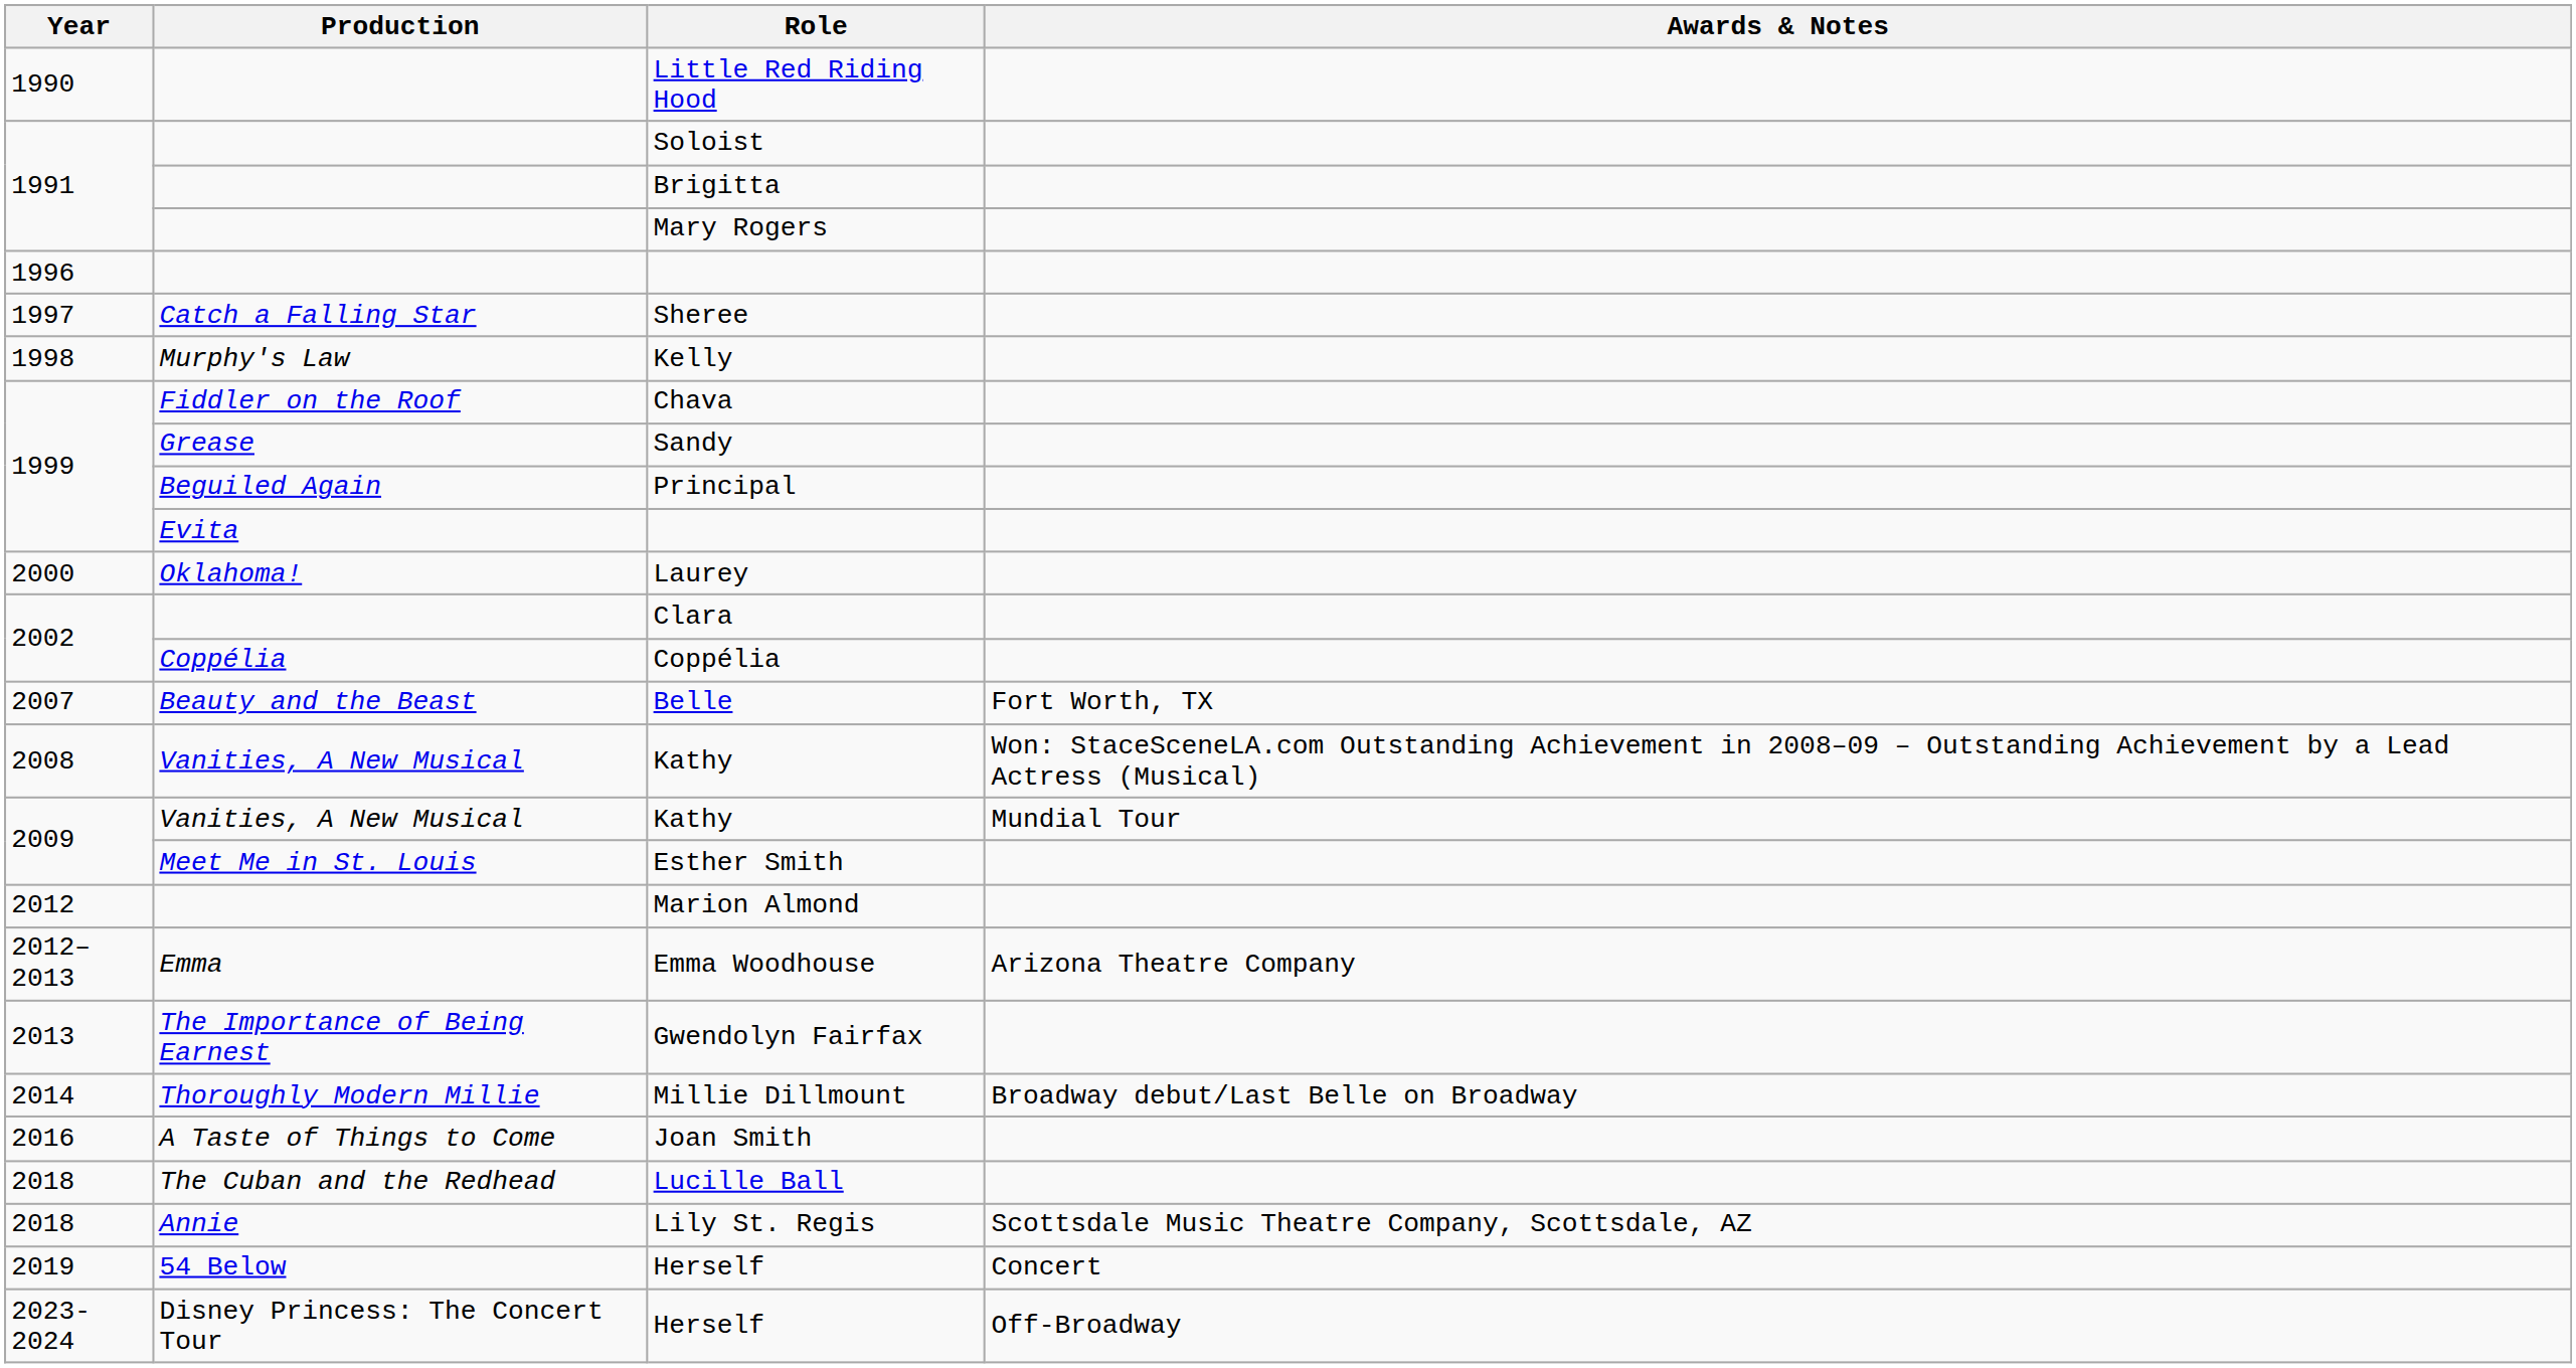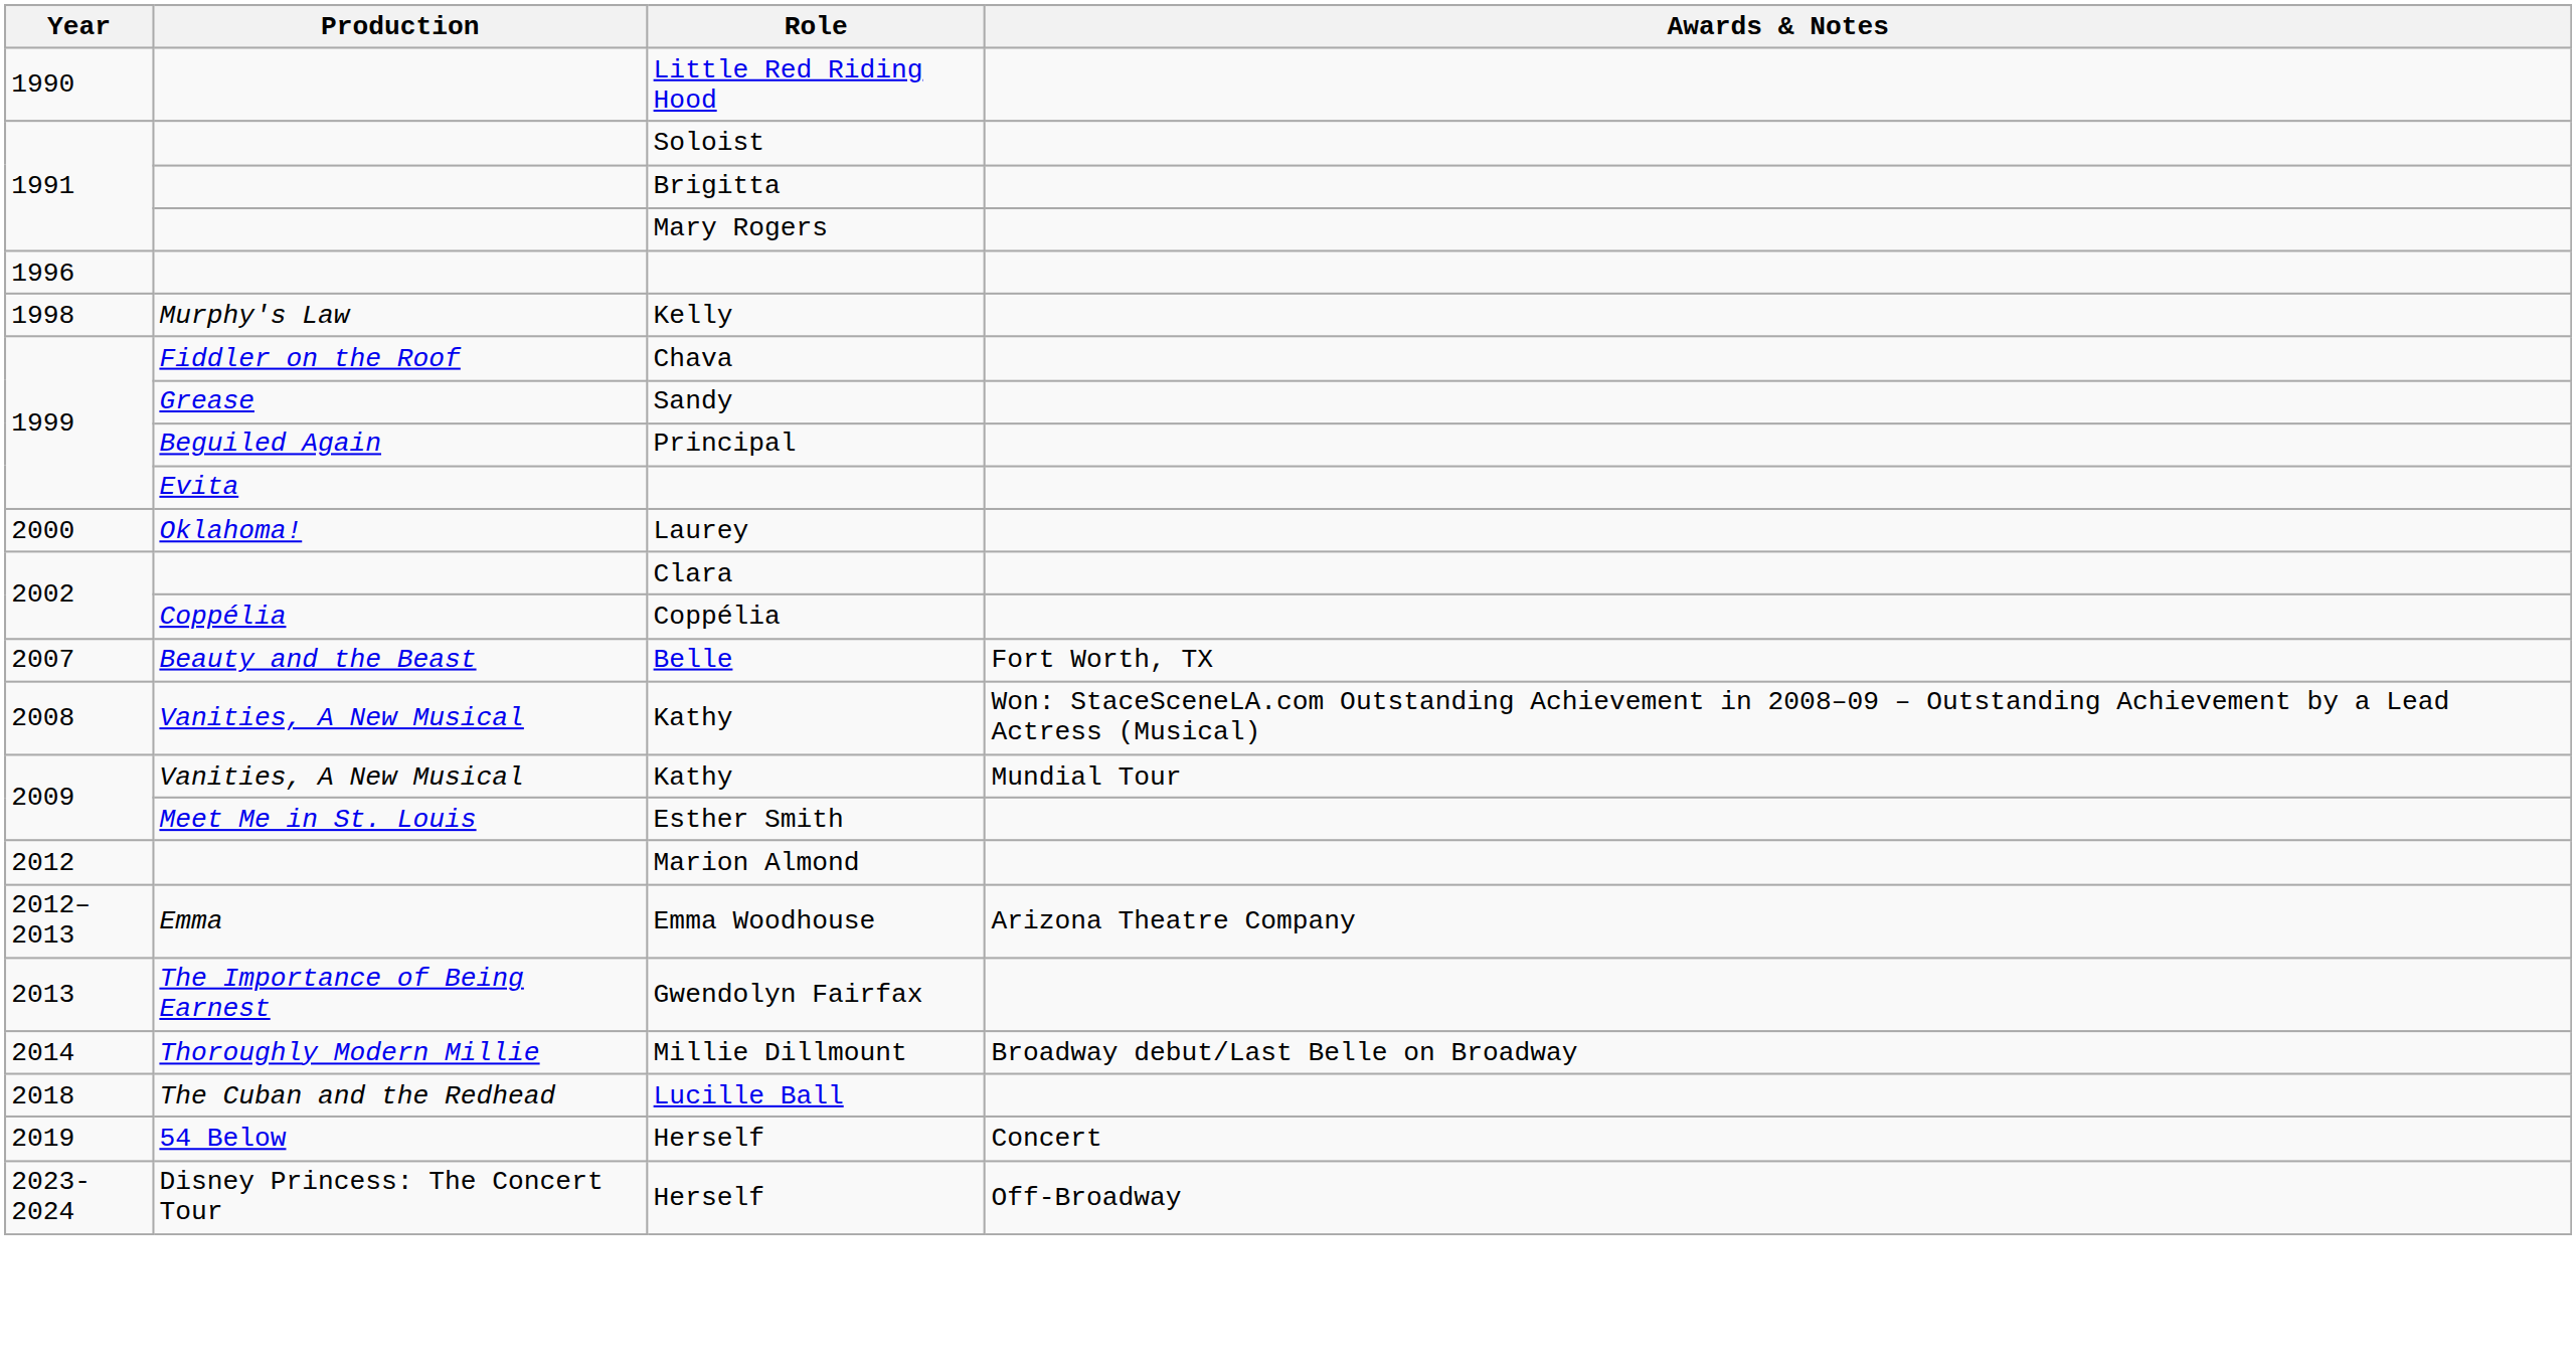- row: 1997 | Catch a Falling Star | Sheree
- row: 2016 | A Taste of Things to Come | Joan Smith
- row: 2018 | Annie | Lily St. Regis | Scottsdale Music Theatre Company, Scottsdale, AZ
